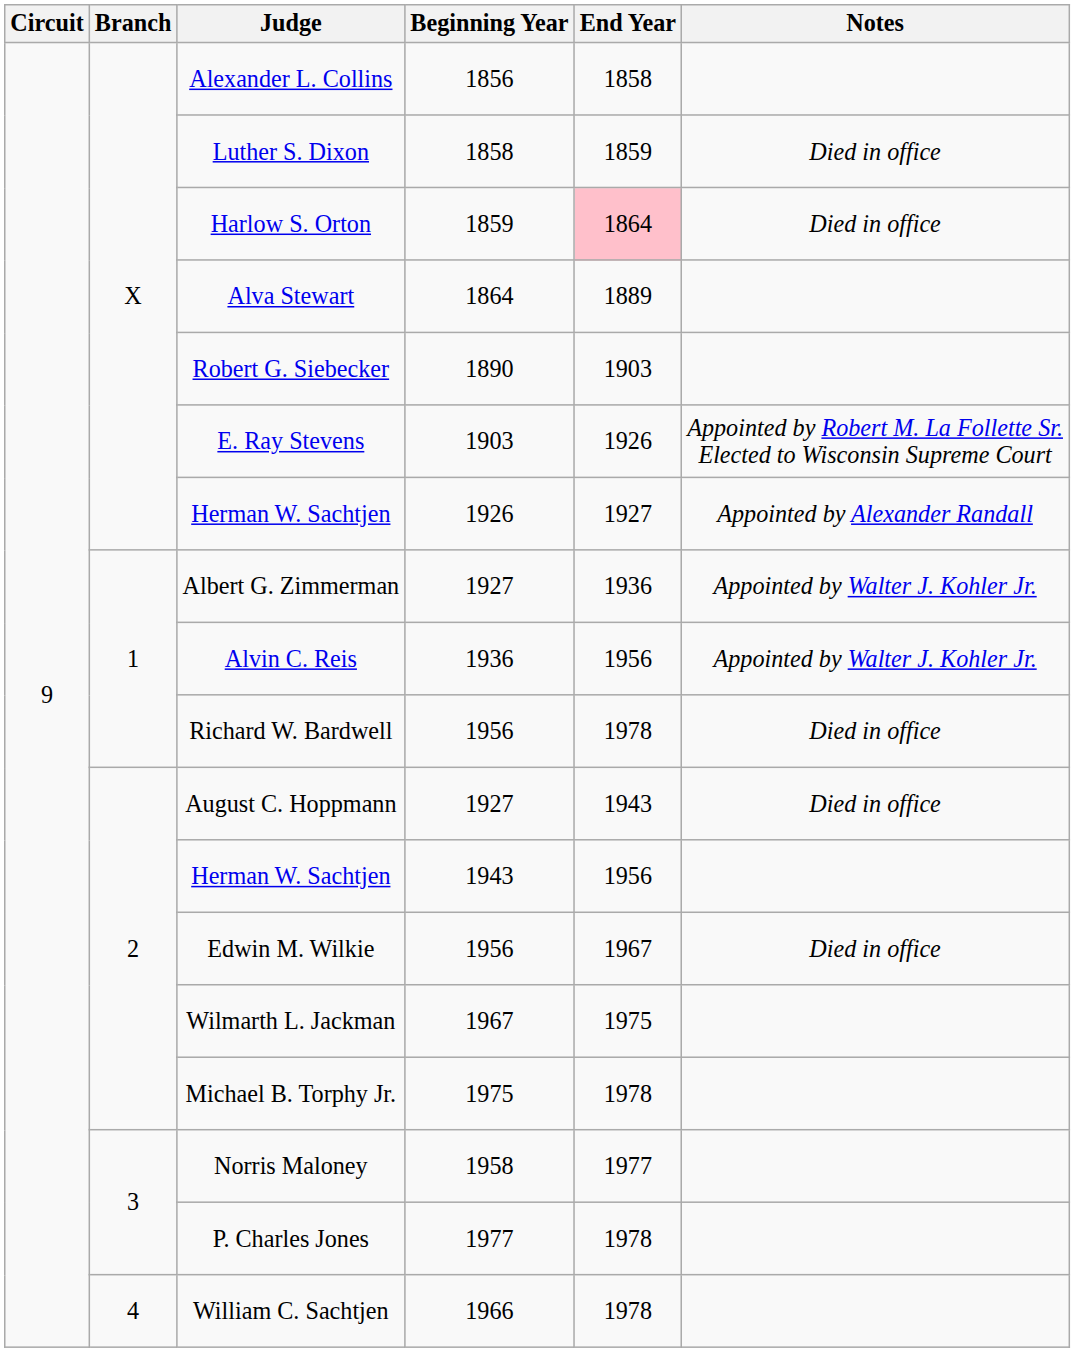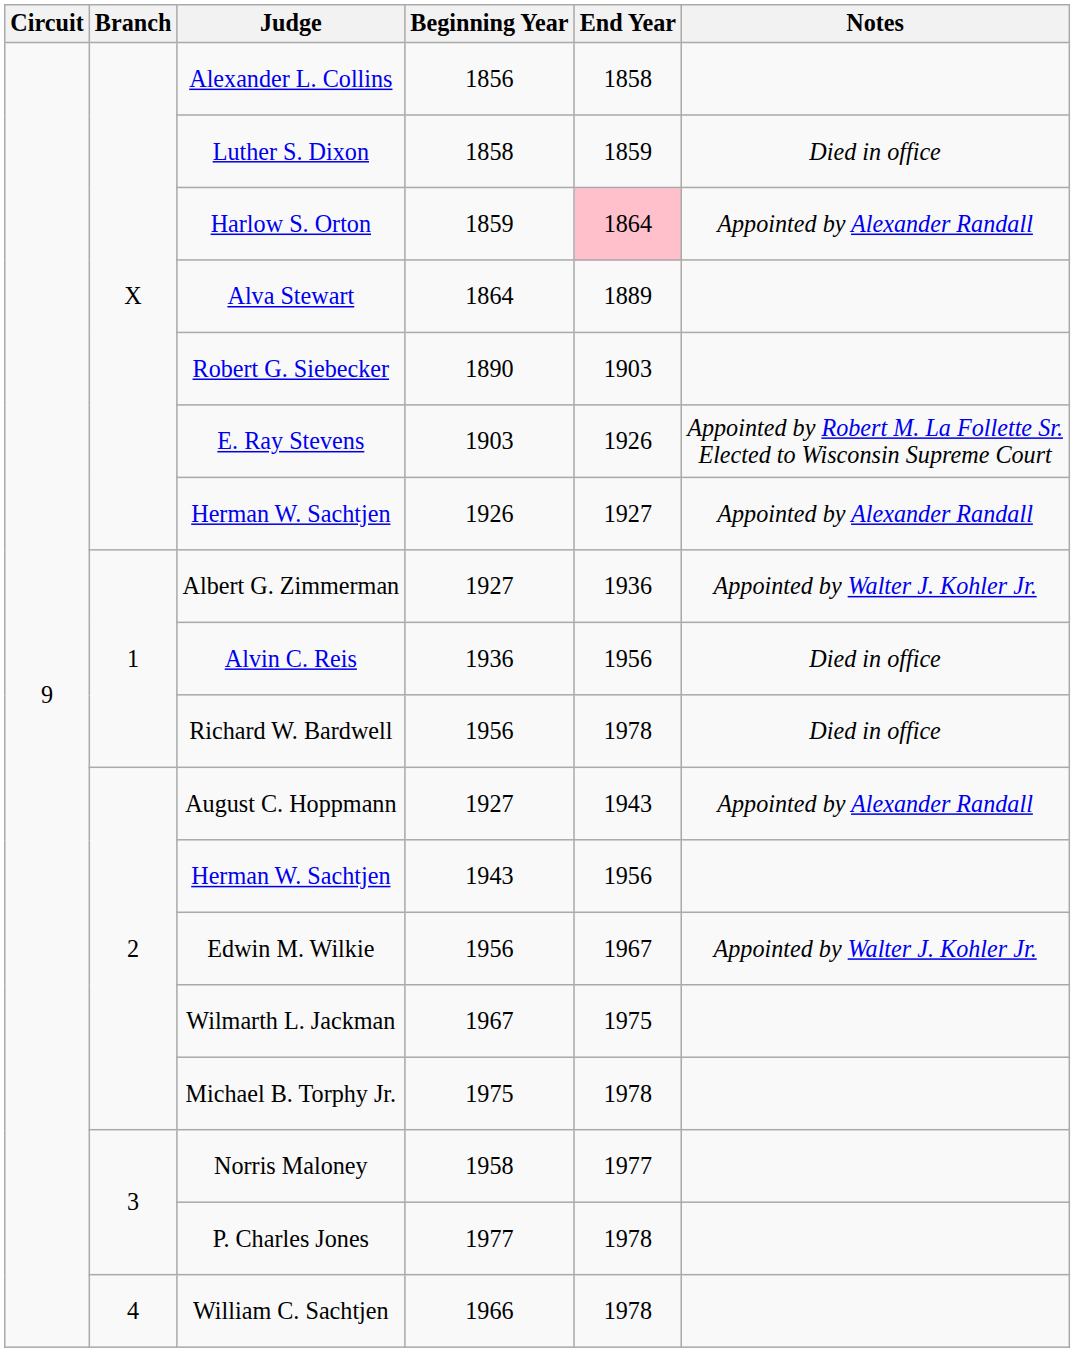Harlow S. Orton | Notes: Died in office -> Appointed by Alexander Randall
Alvin C. Reis | Notes: Appointed by Walter J. Kohler Jr. -> Died in office
August C. Hoppmann | Notes: Died in office -> Appointed by Alexander Randall
Edwin M. Wilkie | Notes: Died in office -> Appointed by Walter J. Kohler Jr.
